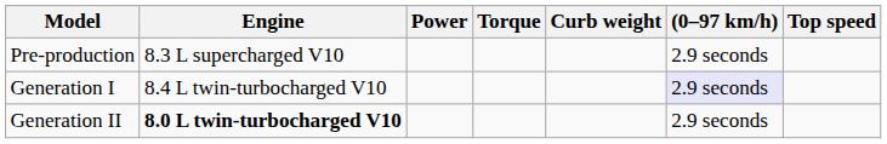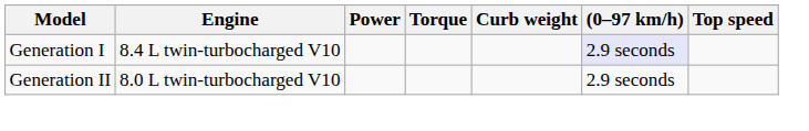- row: Pre-production | 8.3 L supercharged V10 | 2.9 seconds
Generation II | Engine: bold -> normal
